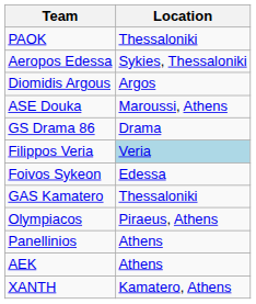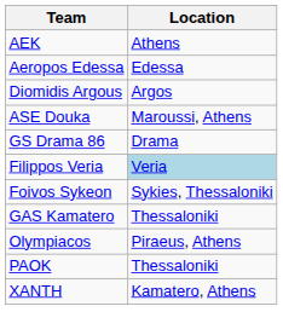rows swapped: AEK <-> PAOK
Aeropos Edessa | Location: Sykies, Thessaloniki -> Edessa
Foivos Sykeon | Location: Edessa -> Sykies, Thessaloniki
- row: Panellinios | Athens
